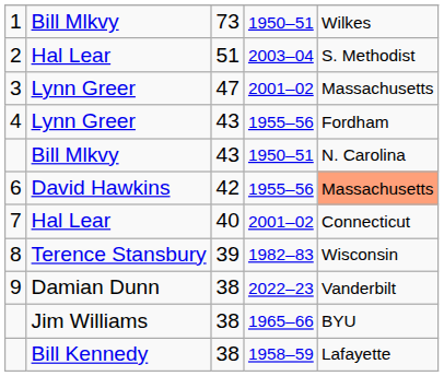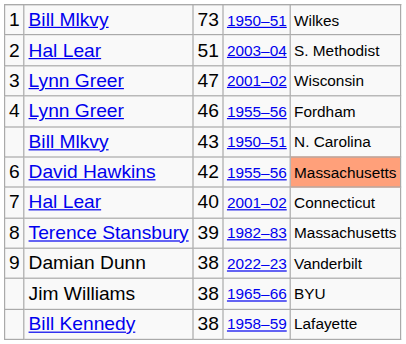3 | column 5: Massachusetts -> Wisconsin
4 | column 3: 43 -> 46
8 | column 5: Wisconsin -> Massachusetts
